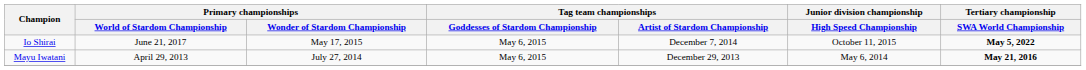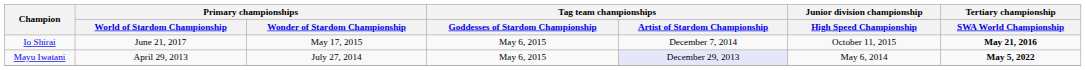Io Shirai | Tertiary championship / SWA World Championship: May 5, 2022 -> May 21, 2016
Mayu Iwatani | Tag team championships / Artist of Stardom Championship: no background -> lavender background
Mayu Iwatani | Tertiary championship / SWA World Championship: May 21, 2016 -> May 5, 2022
